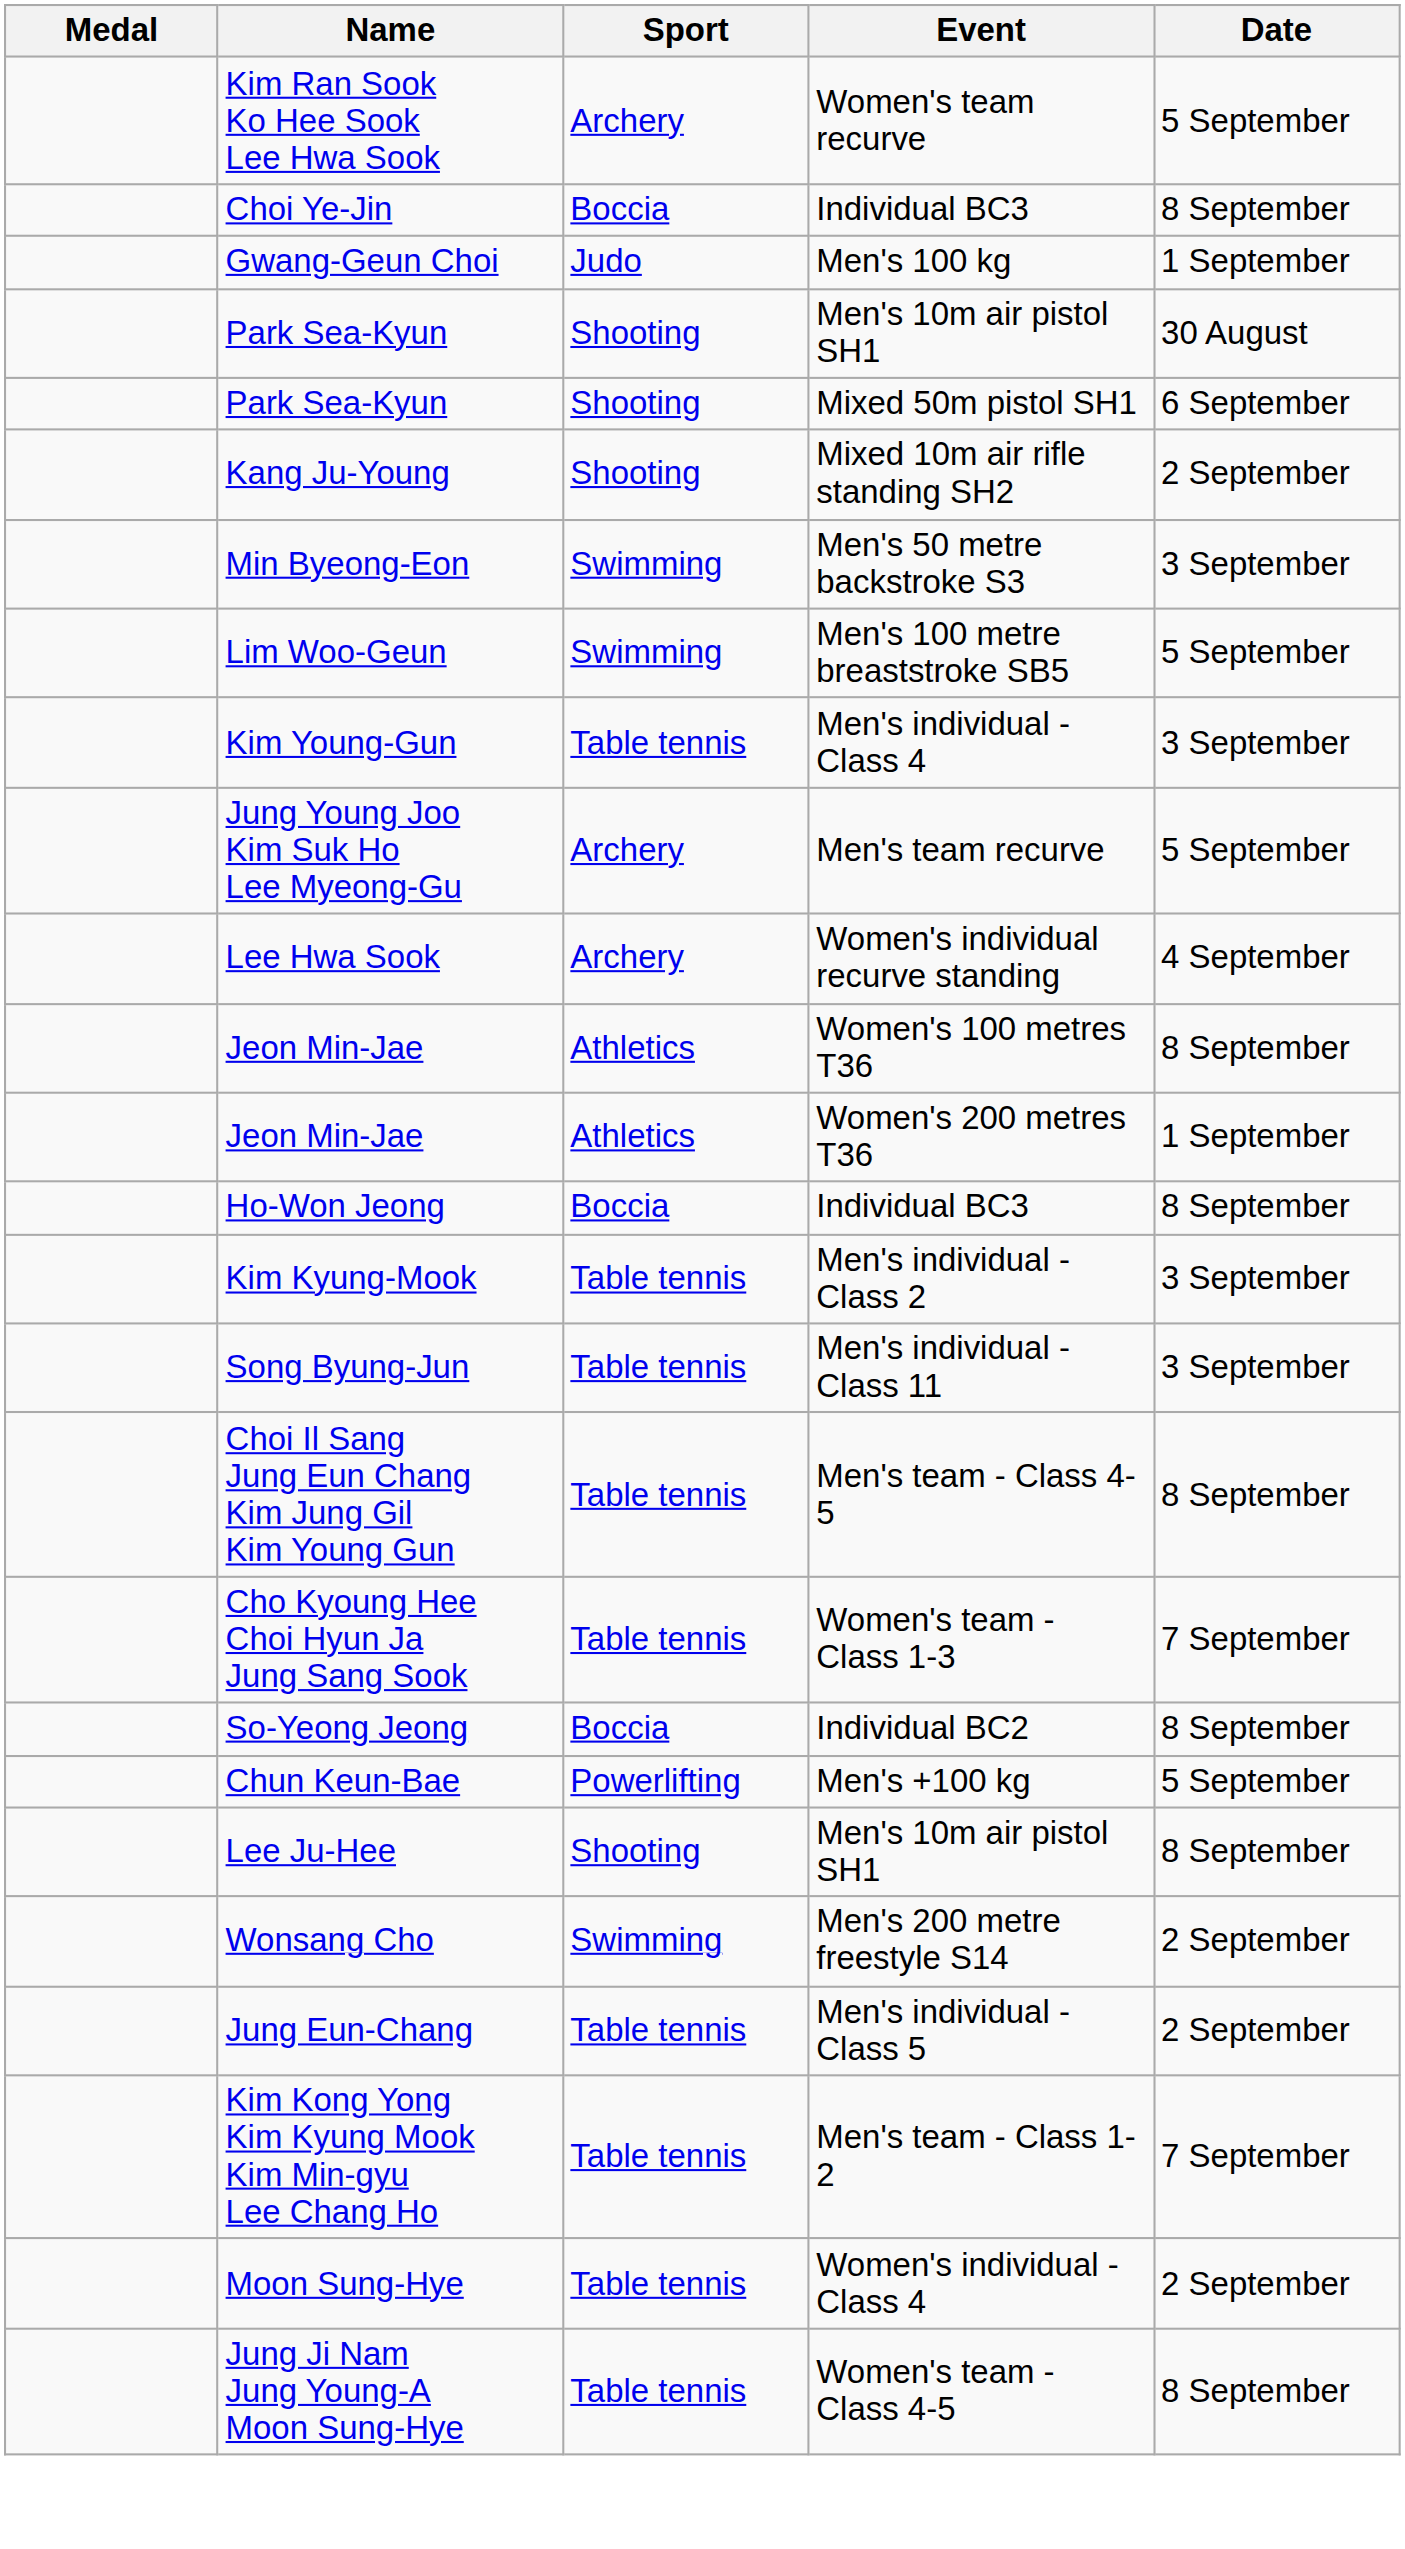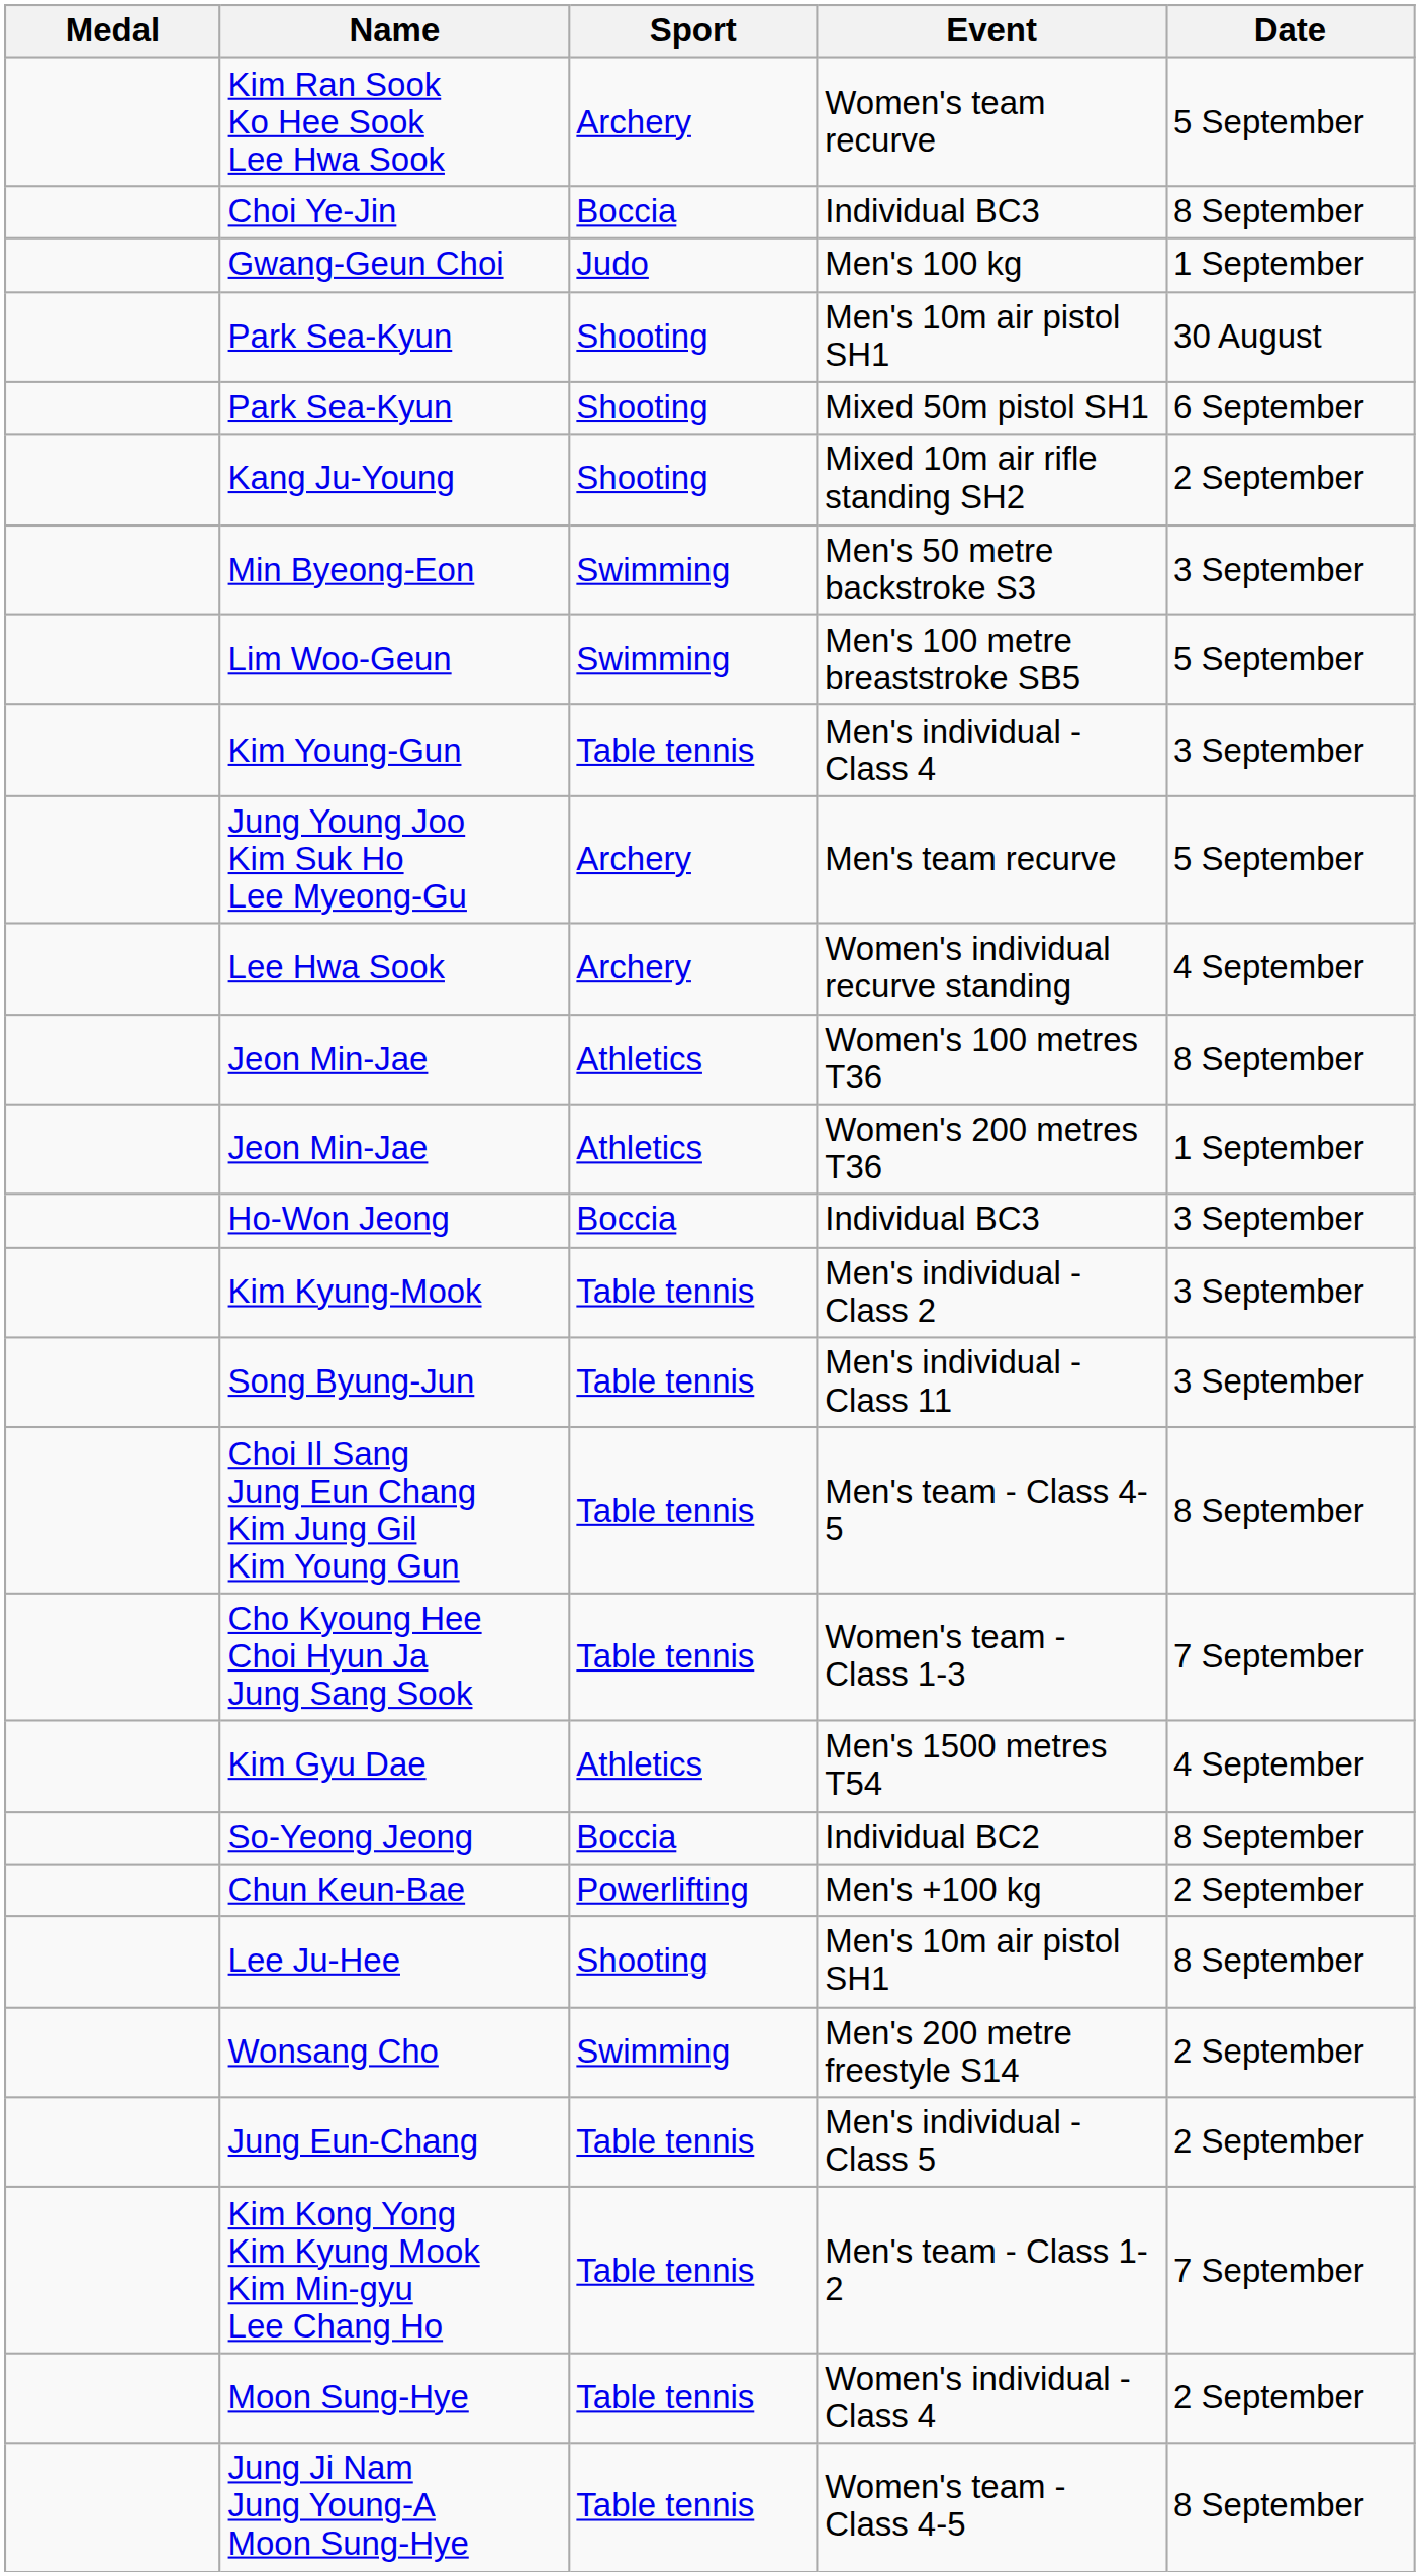Ho-Won Jeong | Date: 8 September -> 3 September
+ row: Kim Gyu Dae | Athletics | Men's 1500 metres T54 | 4 September
Chun Keun-Bae | Date: 5 September -> 2 September
